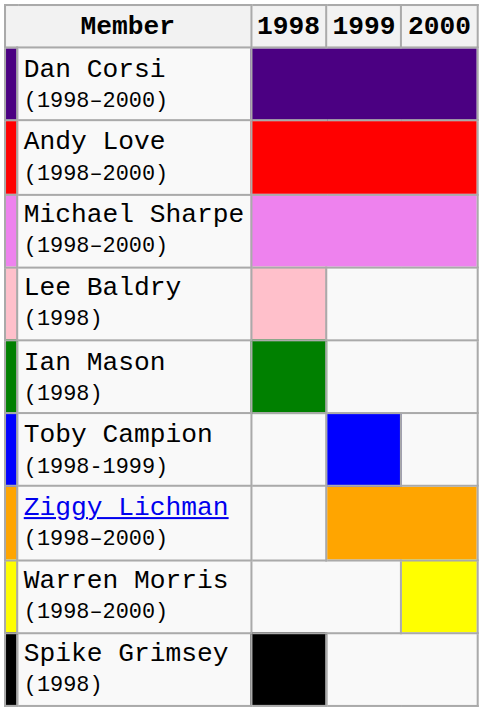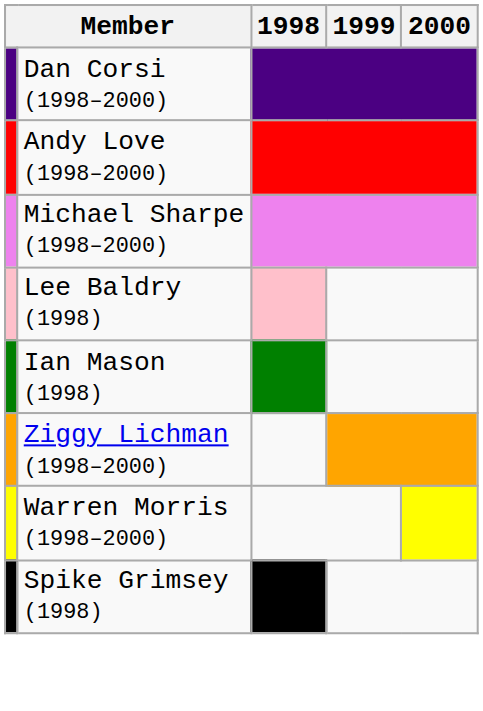- row: Toby Campion (1998-1999)
